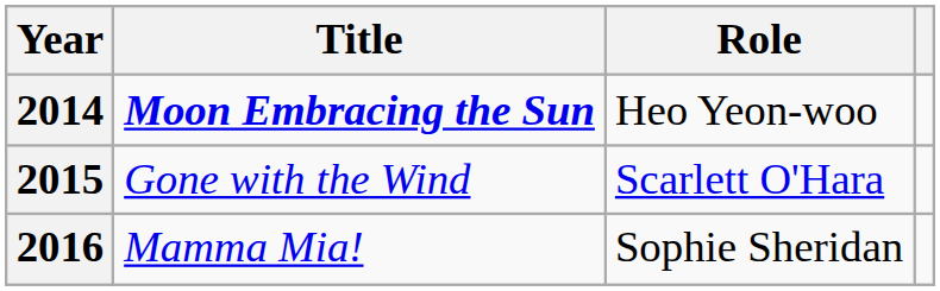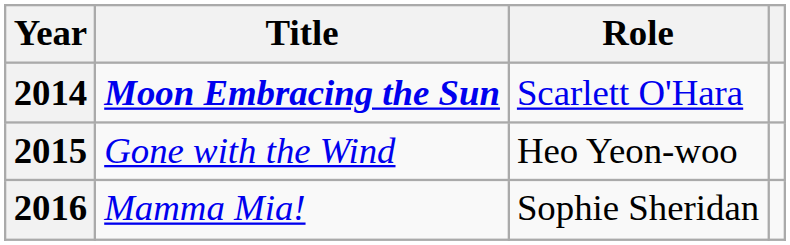2014 | Role: Heo Yeon-woo -> Scarlett O'Hara
2015 | Role: Scarlett O'Hara -> Heo Yeon-woo
